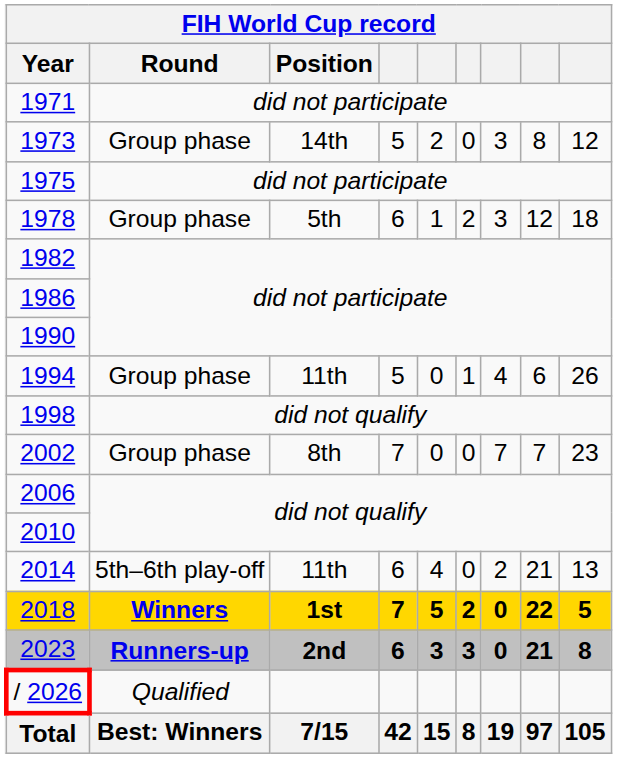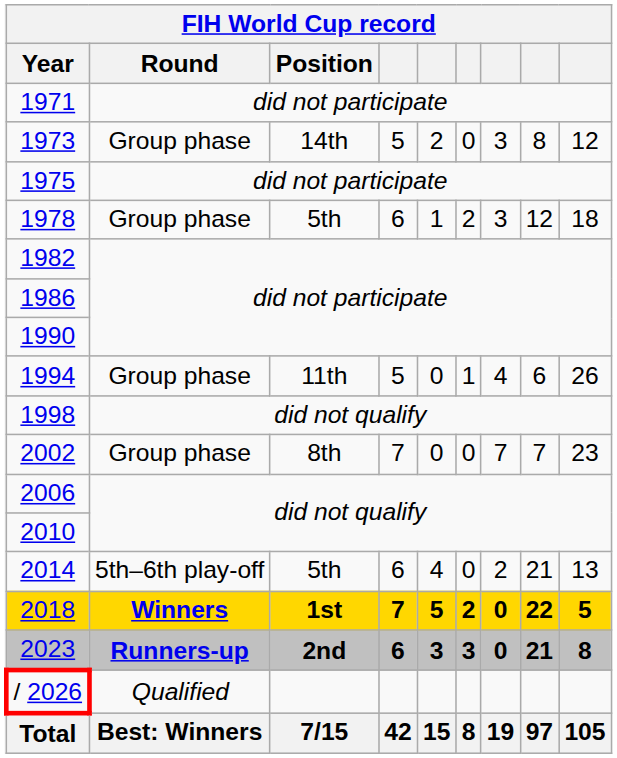2014 | Position: 11th -> 5th
